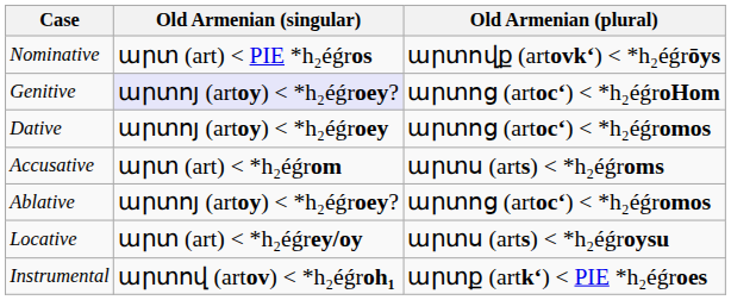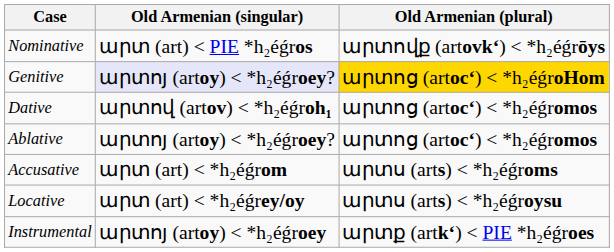Genitive | Old Armenian (plural): no background -> gold background
Dative | Old Armenian (singular): արտոյ (artoy) < *h₂éǵroey -> արտով (artov) < *h₂éǵroh₁
rows swapped: Accusative <-> Ablative
Instrumental | Old Armenian (singular): արտով (artov) < *h₂éǵroh₁ -> արտոյ (artoy) < *h₂éǵroey
